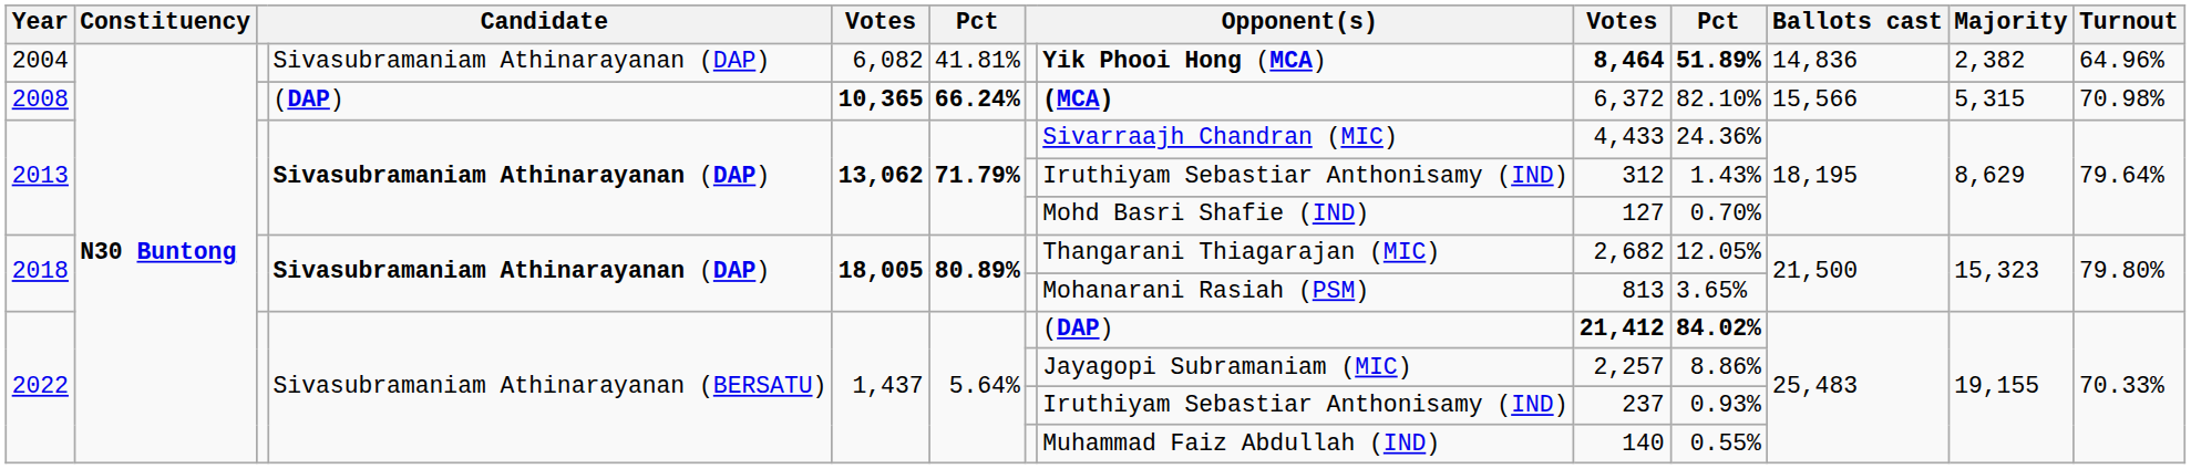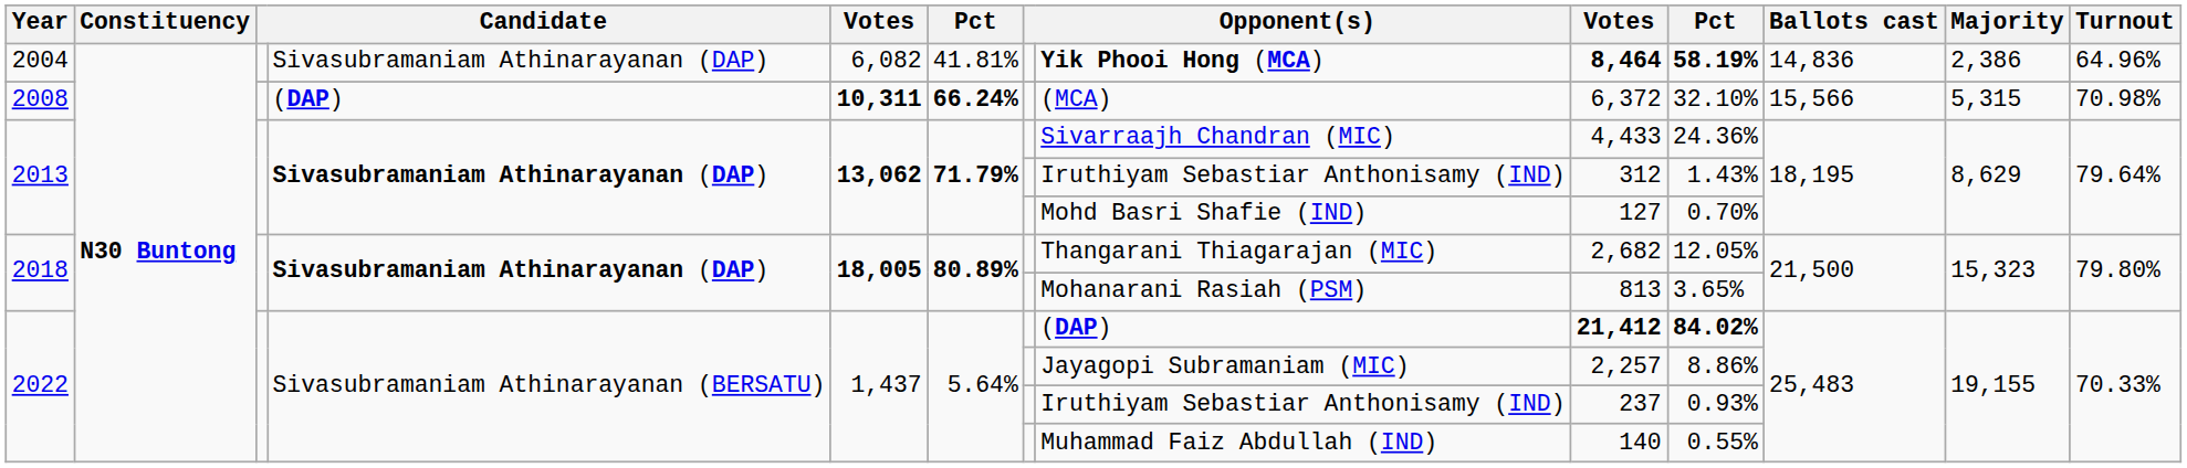2004 | column 10: 51.89% -> 58.19%
2004 | Majority: 2,382 -> 2,386
2008 | column 5: 10,365 -> 10,311
2008 | column 8: bold -> normal
2008 | column 10: 82.10% -> 32.10%
